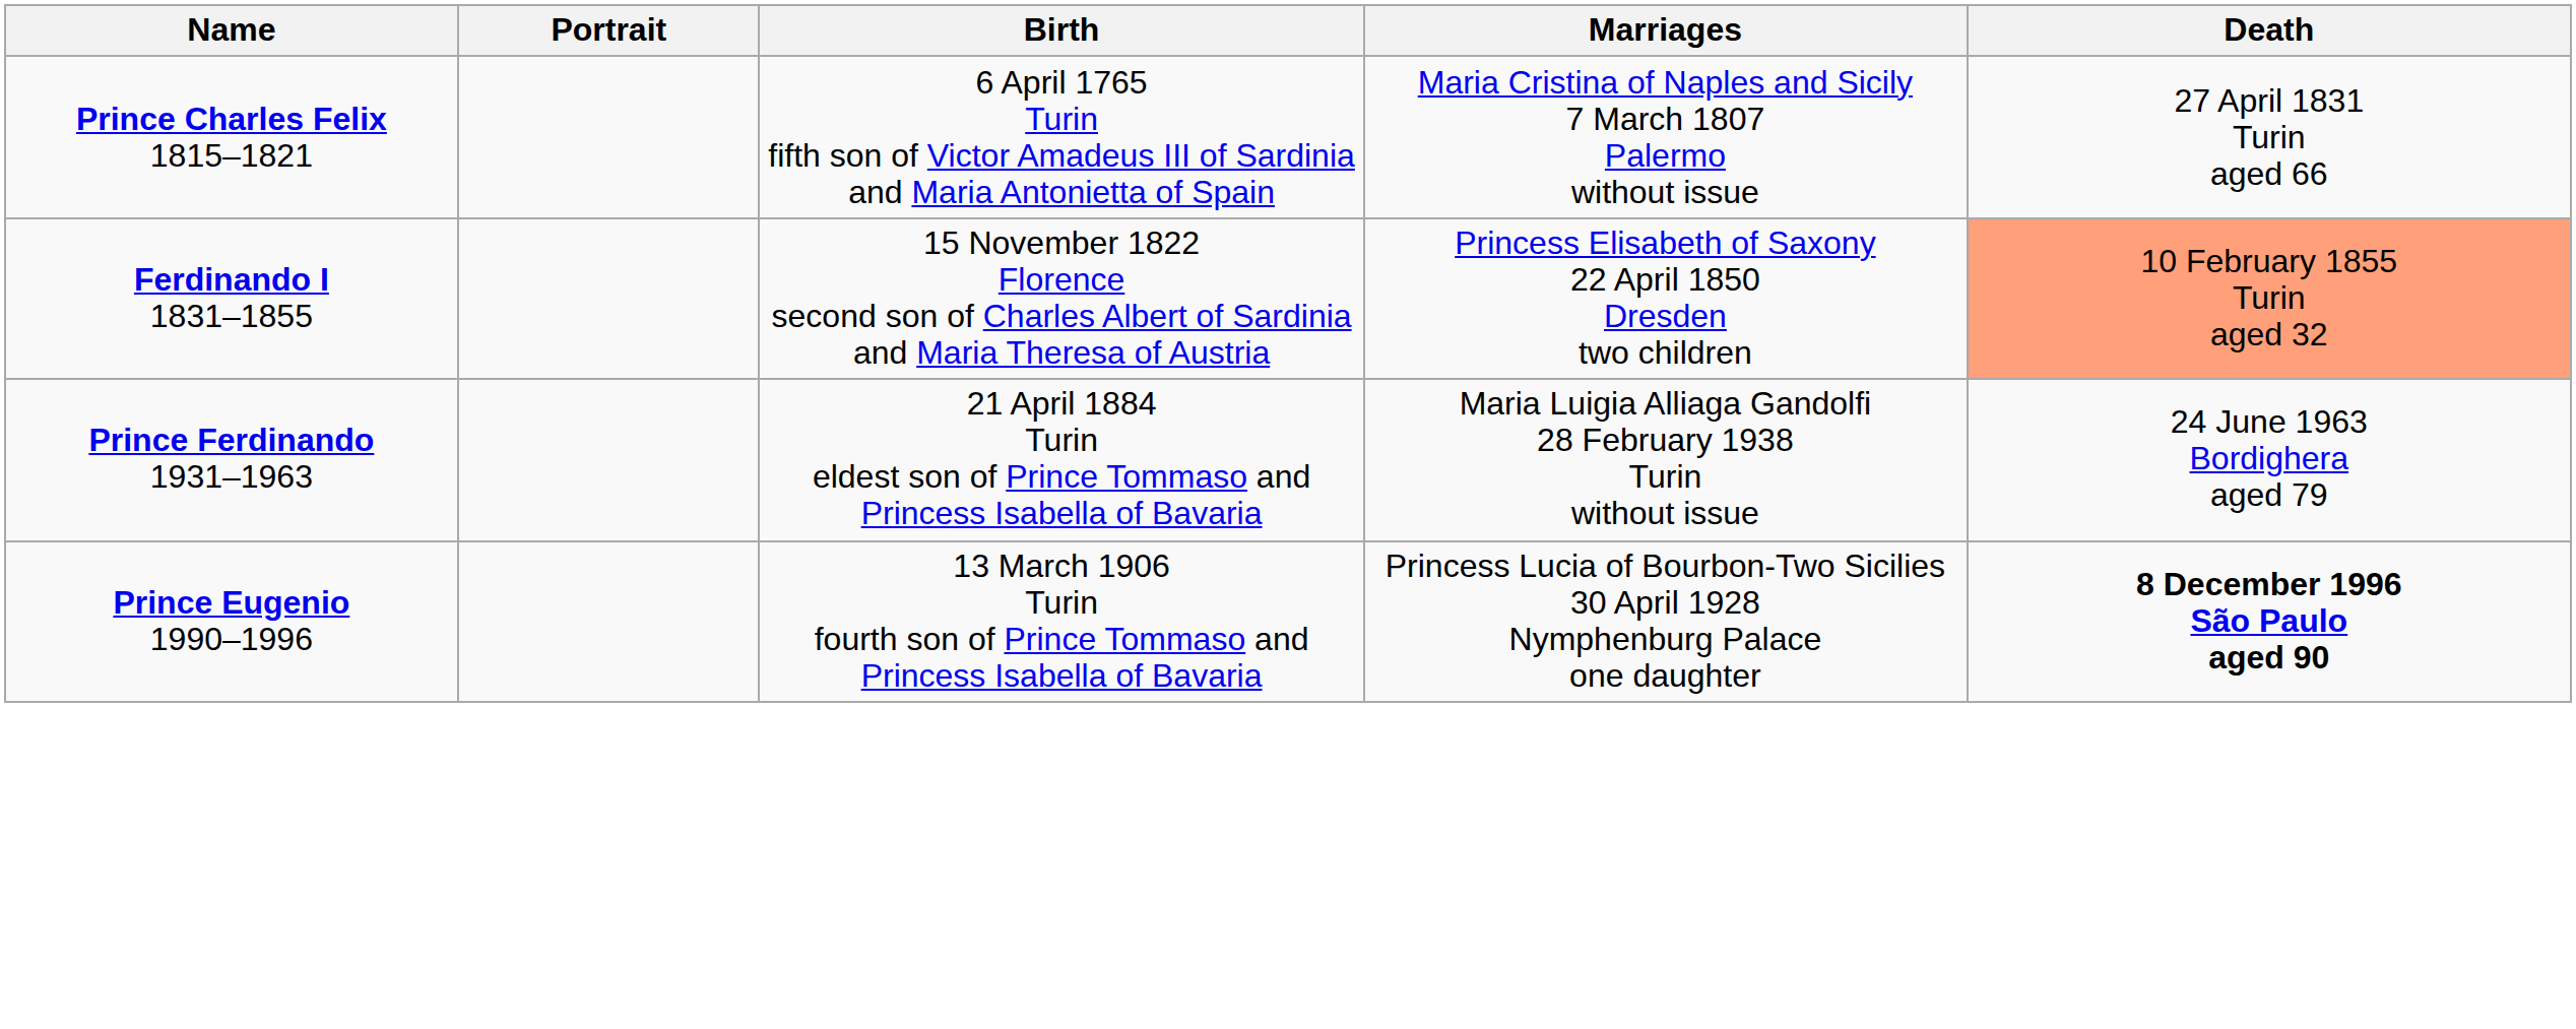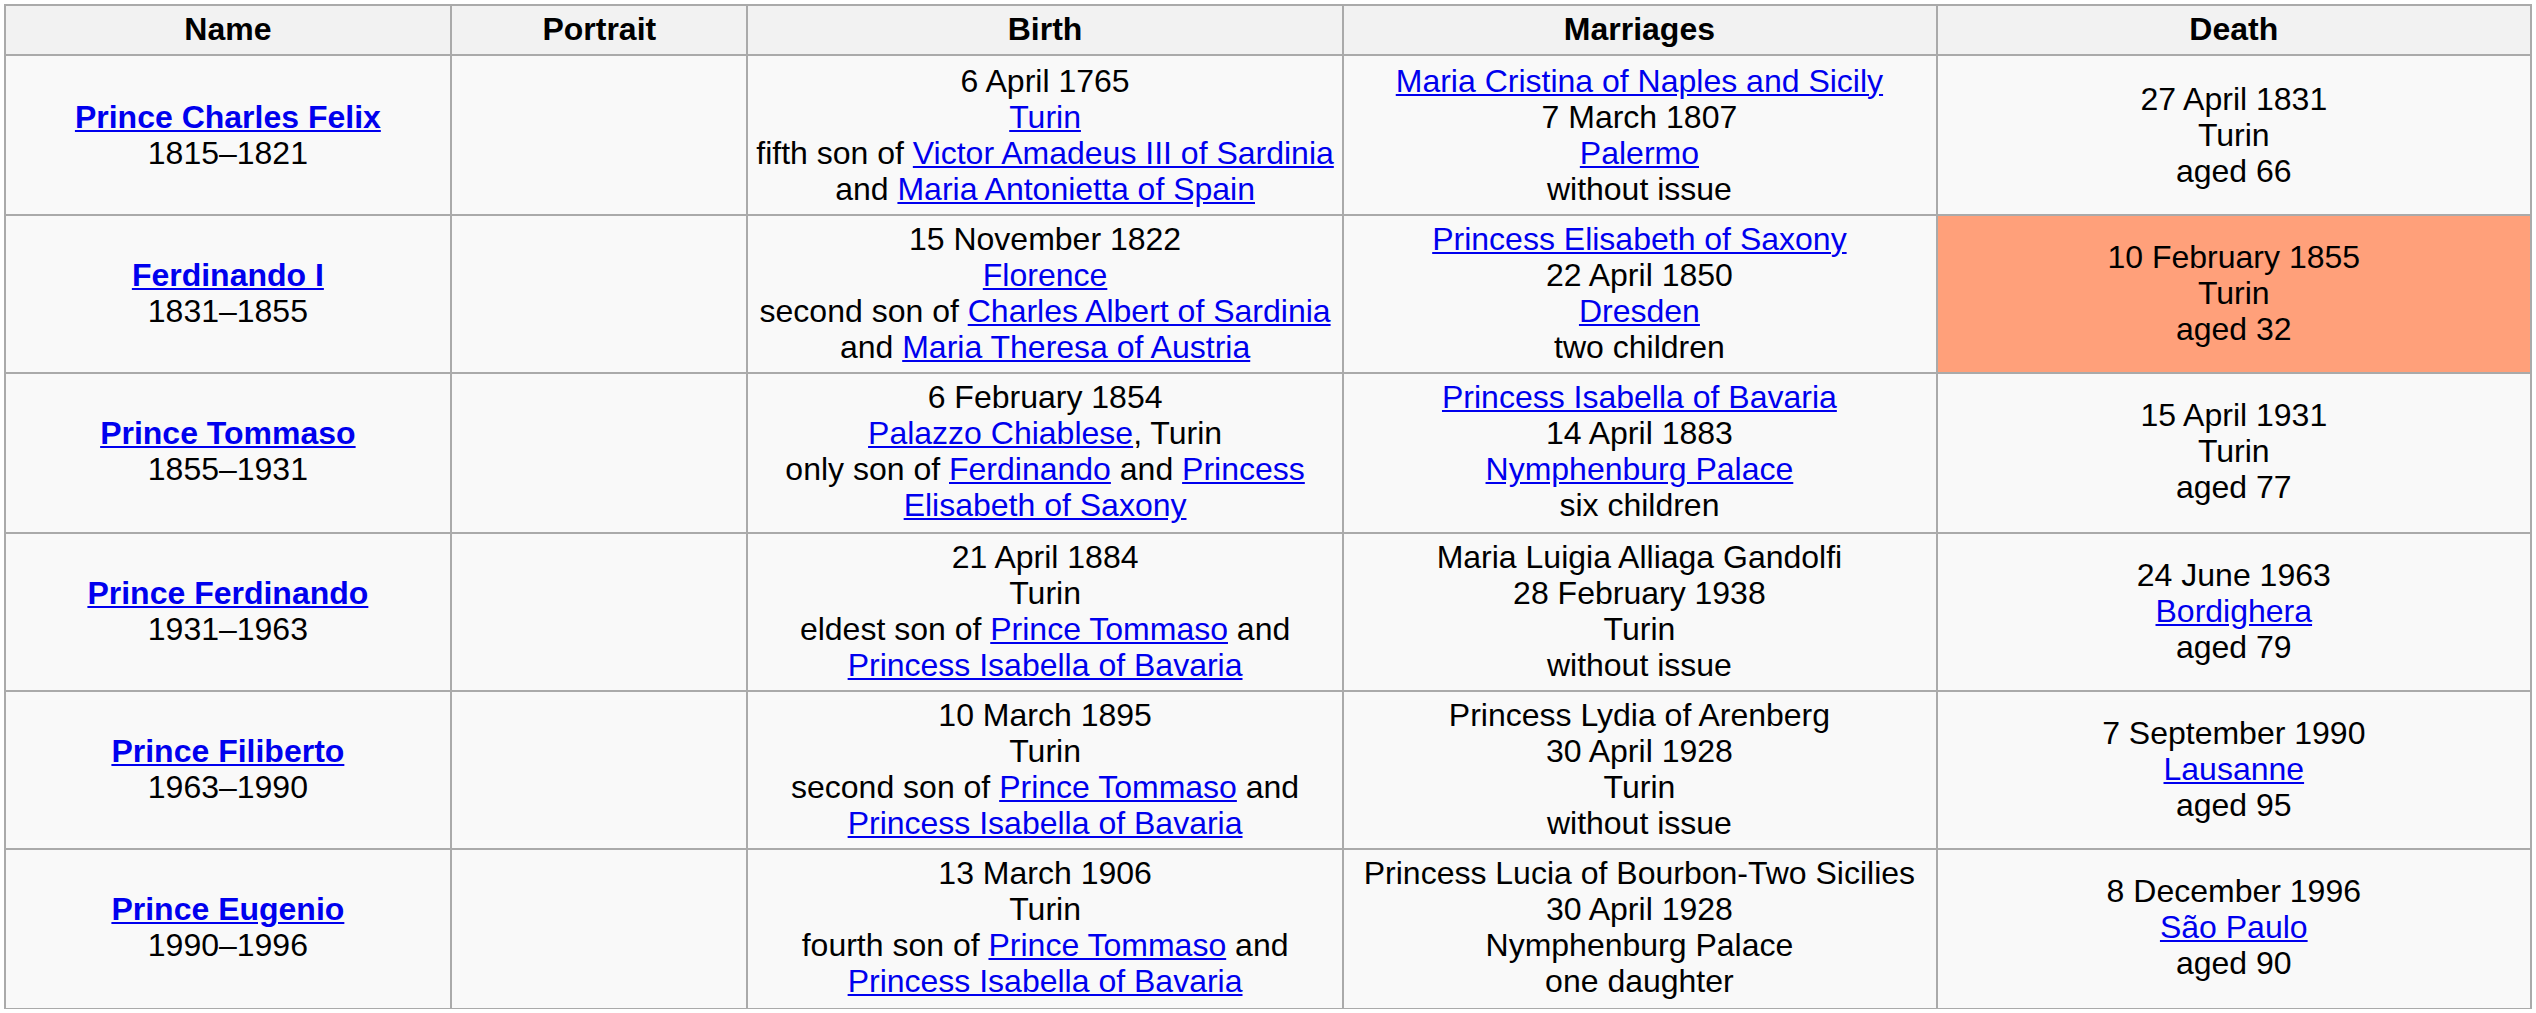+ row: Prince Tommaso 1855–1931 | 6 February 1854 Palazzo Chiablese, Turin only son of Ferdinando and Princess Elisabeth of Saxony | Princess Isabella of Bavaria 14 April 1883 Nymphenburg Palace six children | 15 April 1931 Turin aged 77
+ row: Prince Filiberto 1963–1990 | 10 March 1895 Turin second son of Prince Tommaso and Princess Isabella of Bavaria | Princess Lydia of Arenberg 30 April 1928 Turin without issue | 7 September 1990 Lausanne aged 95
Prince Eugenio 1990–1996 | Death: bold -> normal
